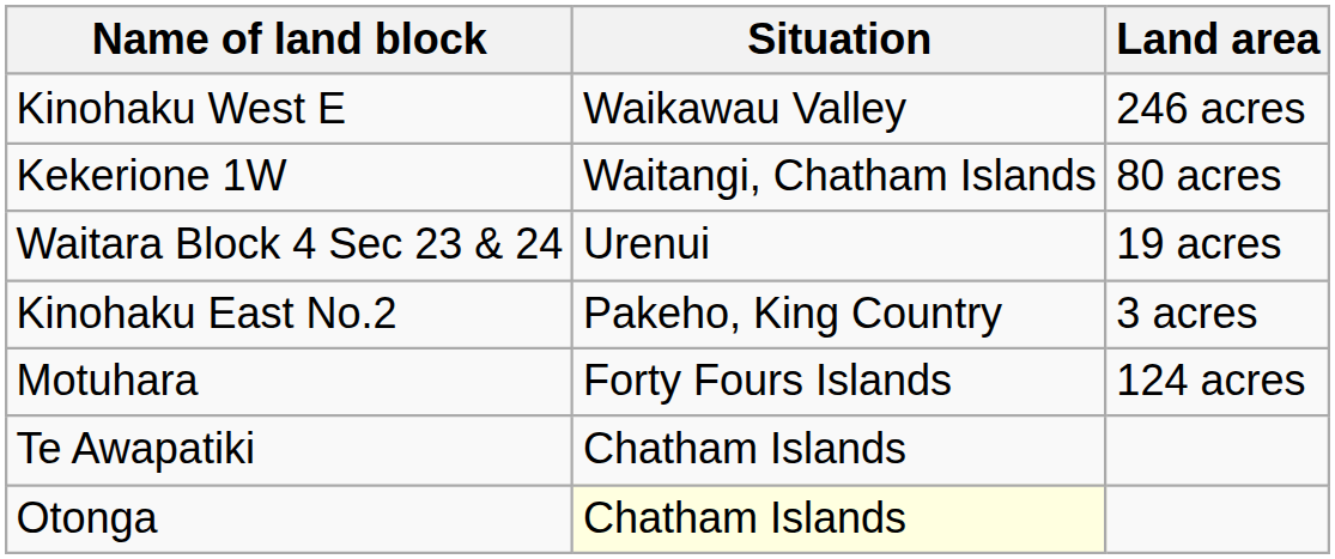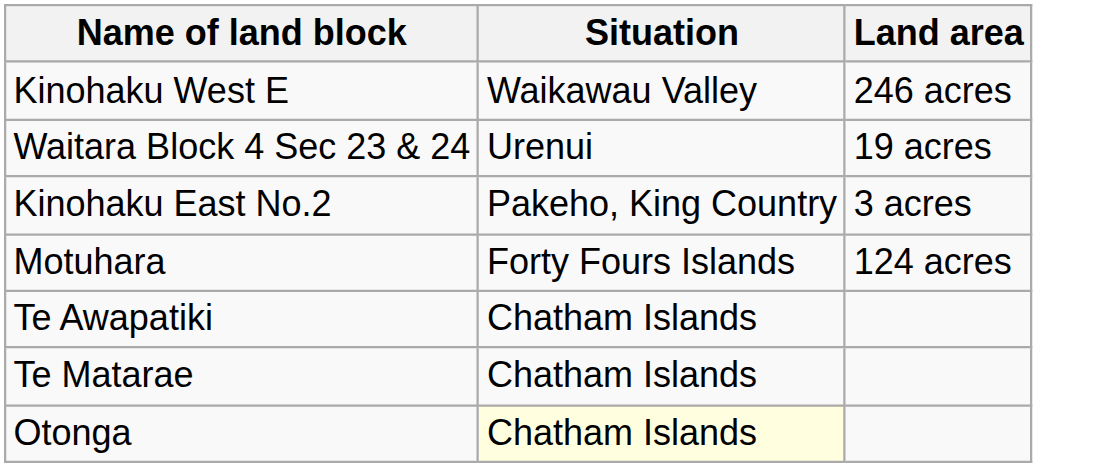- row: Kekerione 1W | Waitangi, Chatham Islands | 80 acres
+ row: Te Matarae | Chatham Islands
